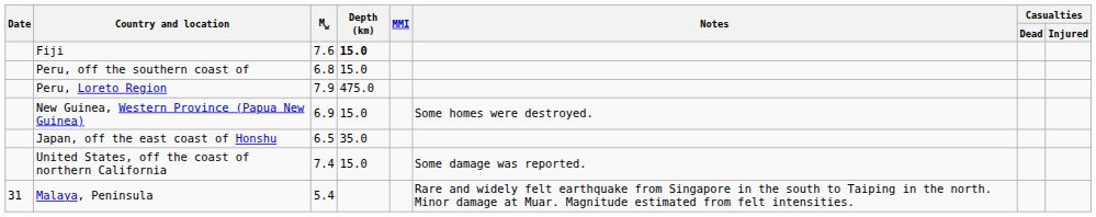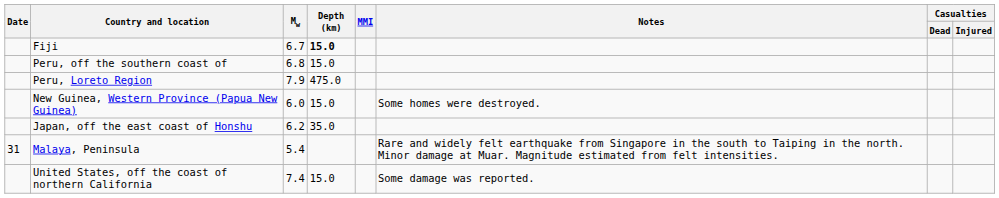Fiji | Mw: 7.6 -> 6.7
New Guinea, Western Province (Papua New Guinea) | Mw: 6.9 -> 6.0
Japan, off the east coast of Honshu | Mw: 6.5 -> 6.2
rows swapped: Malaya, Peninsula <-> United States, off the coast of northern California
